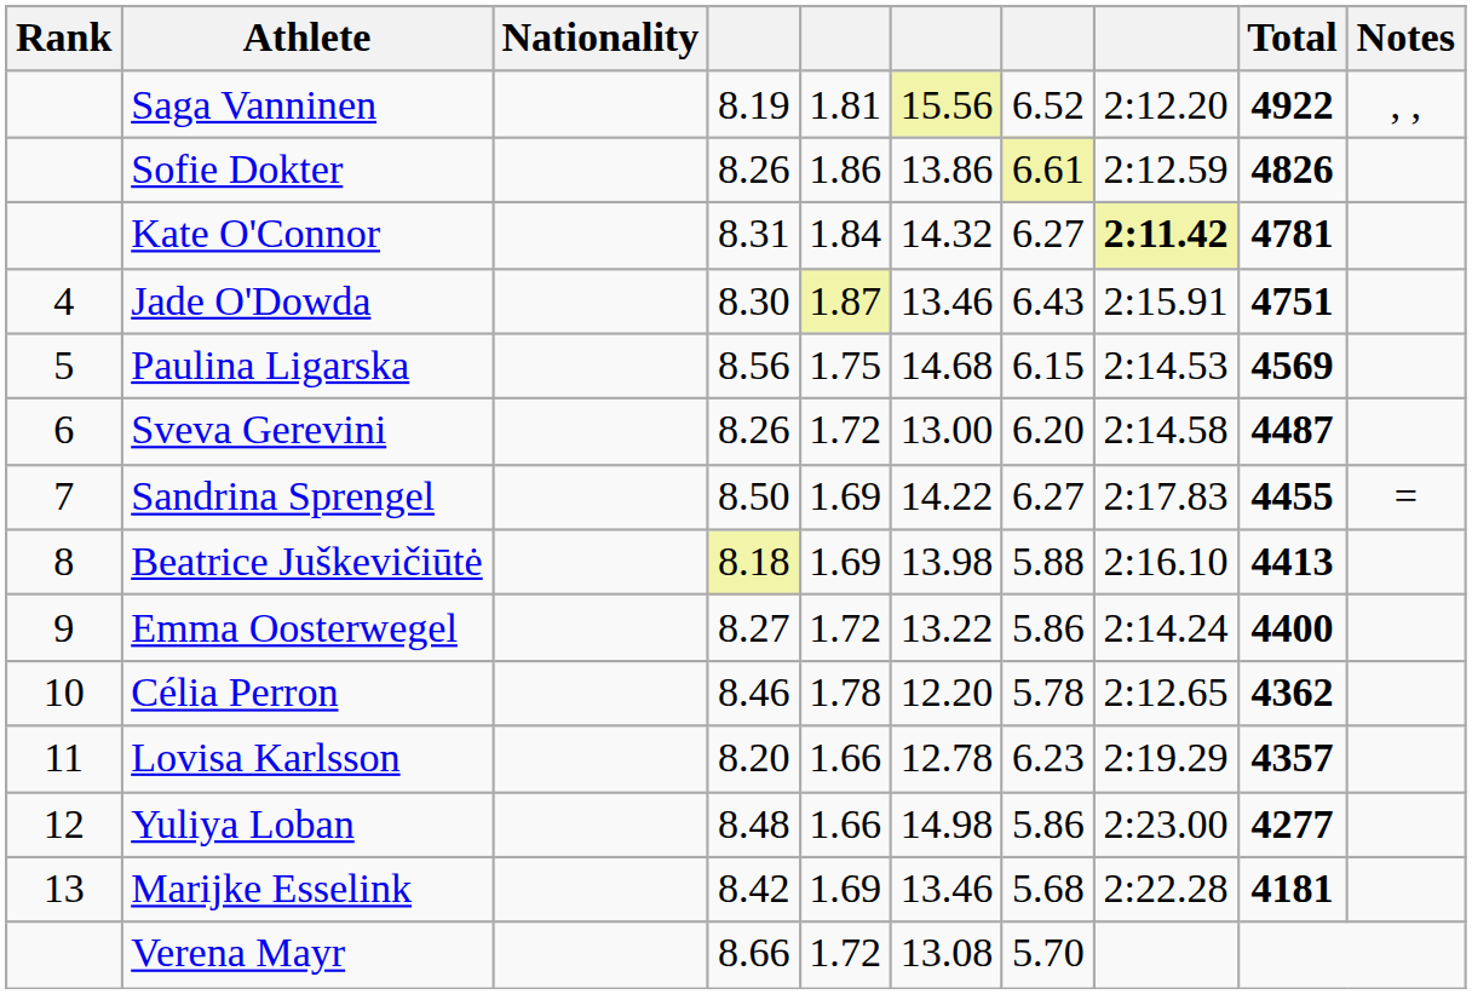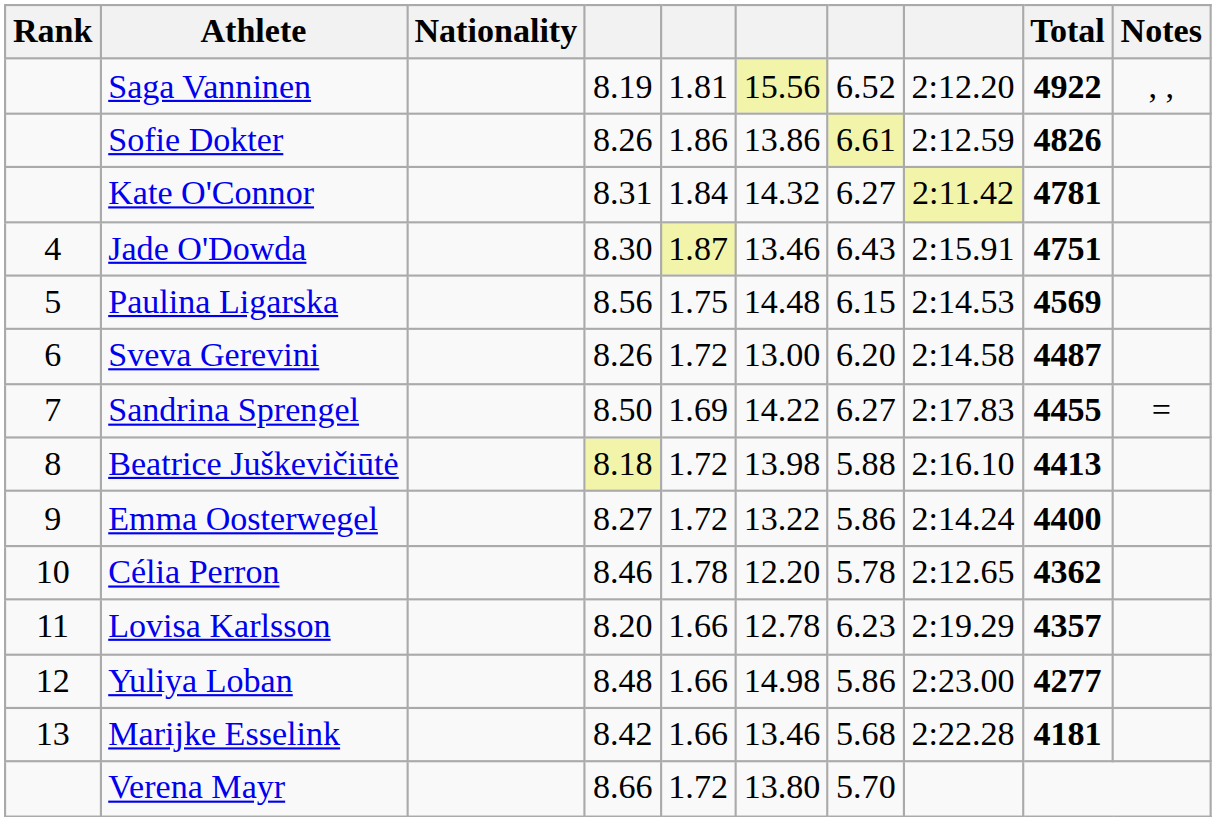Kate O'Connor | column 8: bold -> normal
Paulina Ligarska | column 6: 14.68 -> 14.48
Beatrice Juškevičiūtė | column 5: 1.69 -> 1.72
Marijke Esselink | column 5: 1.69 -> 1.66
Verena Mayr | column 6: 13.08 -> 13.80
